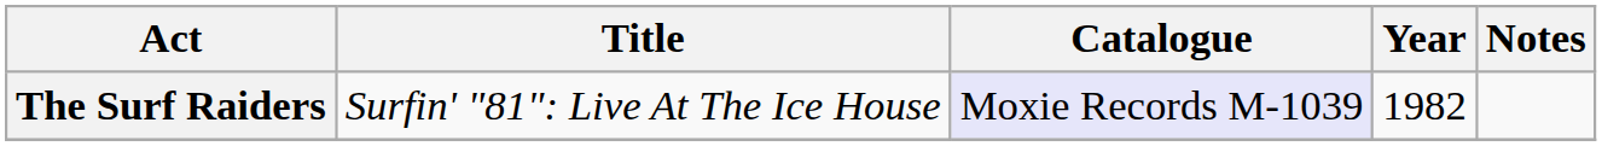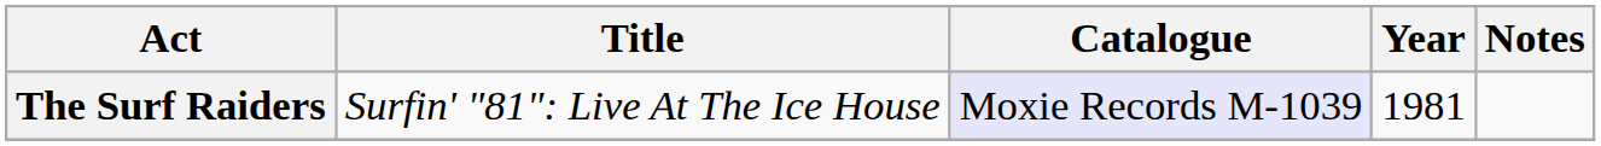The Surf Raiders | Year: 1982 -> 1981
